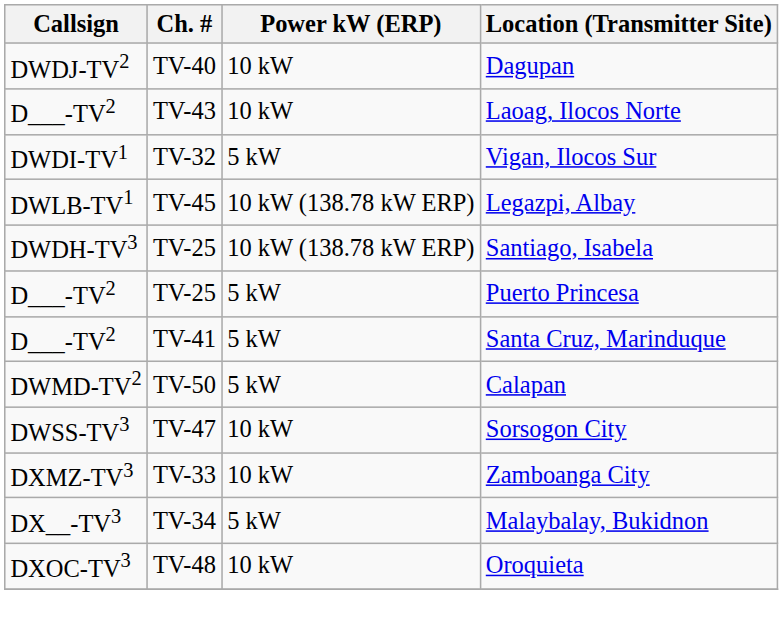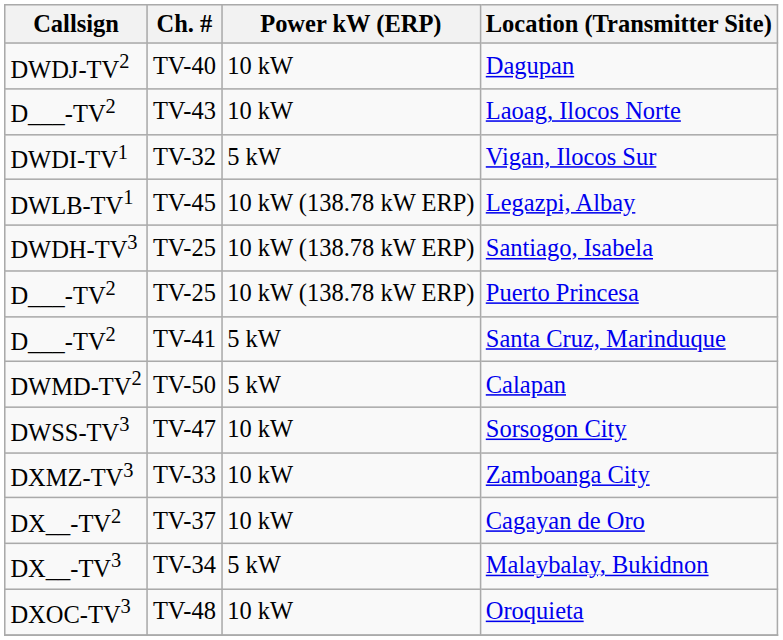Puerto Princesa | Power kW (ERP): 5 kW -> 10 kW (138.78 kW ERP)
+ row: DX__-TV2 | TV-37 | 10 kW | Cagayan de Oro
